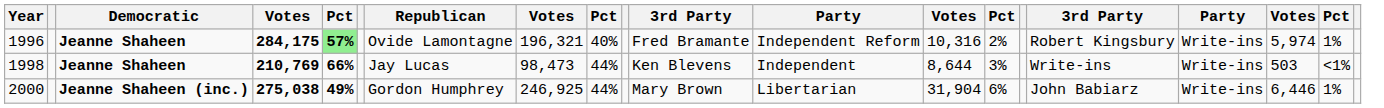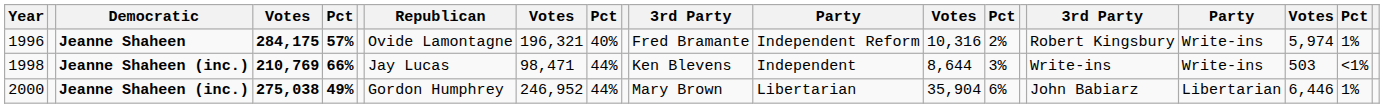1996 | column 5: lightgreen background -> no background
1998 | Democratic: Jeanne Shaheen -> Jeanne Shaheen (inc.)
1998 | column 8: 98,473 -> 98,471
2000 | column 8: 246,925 -> 246,952
2000 | column 13: 31,904 -> 35,904
2000 | column 17: Write-ins -> Libertarian
